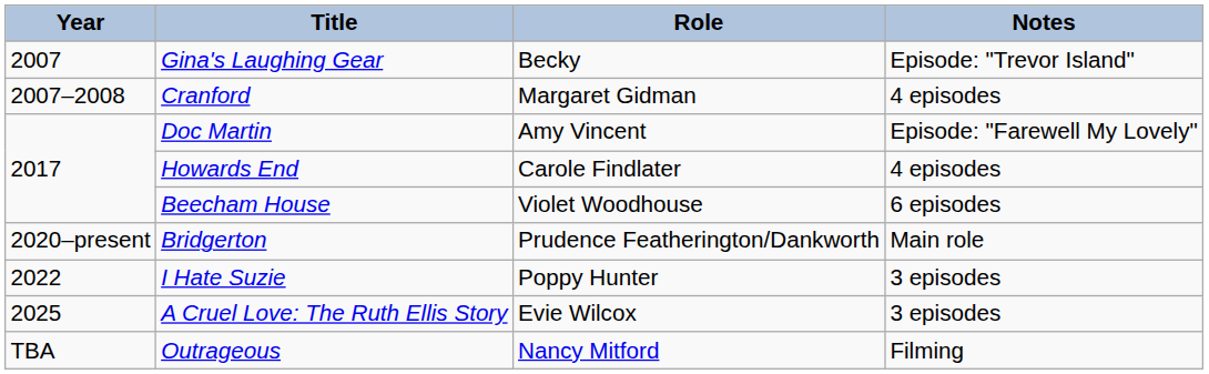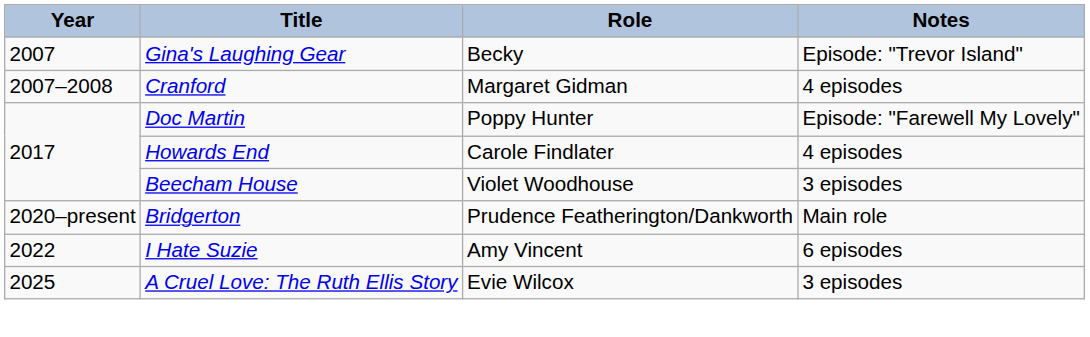Doc Martin | Role: Amy Vincent -> Poppy Hunter
Beecham House | Notes: 6 episodes -> 3 episodes
I Hate Suzie | Role: Poppy Hunter -> Amy Vincent
I Hate Suzie | Notes: 3 episodes -> 6 episodes
- row: TBA | Outrageous | Nancy Mitford | Filming
